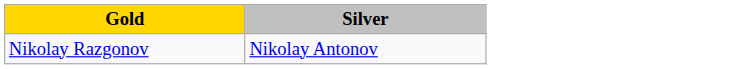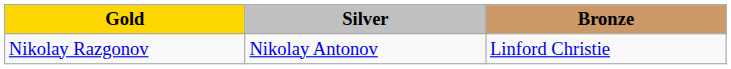+ column: Bronze | Linford Christie
